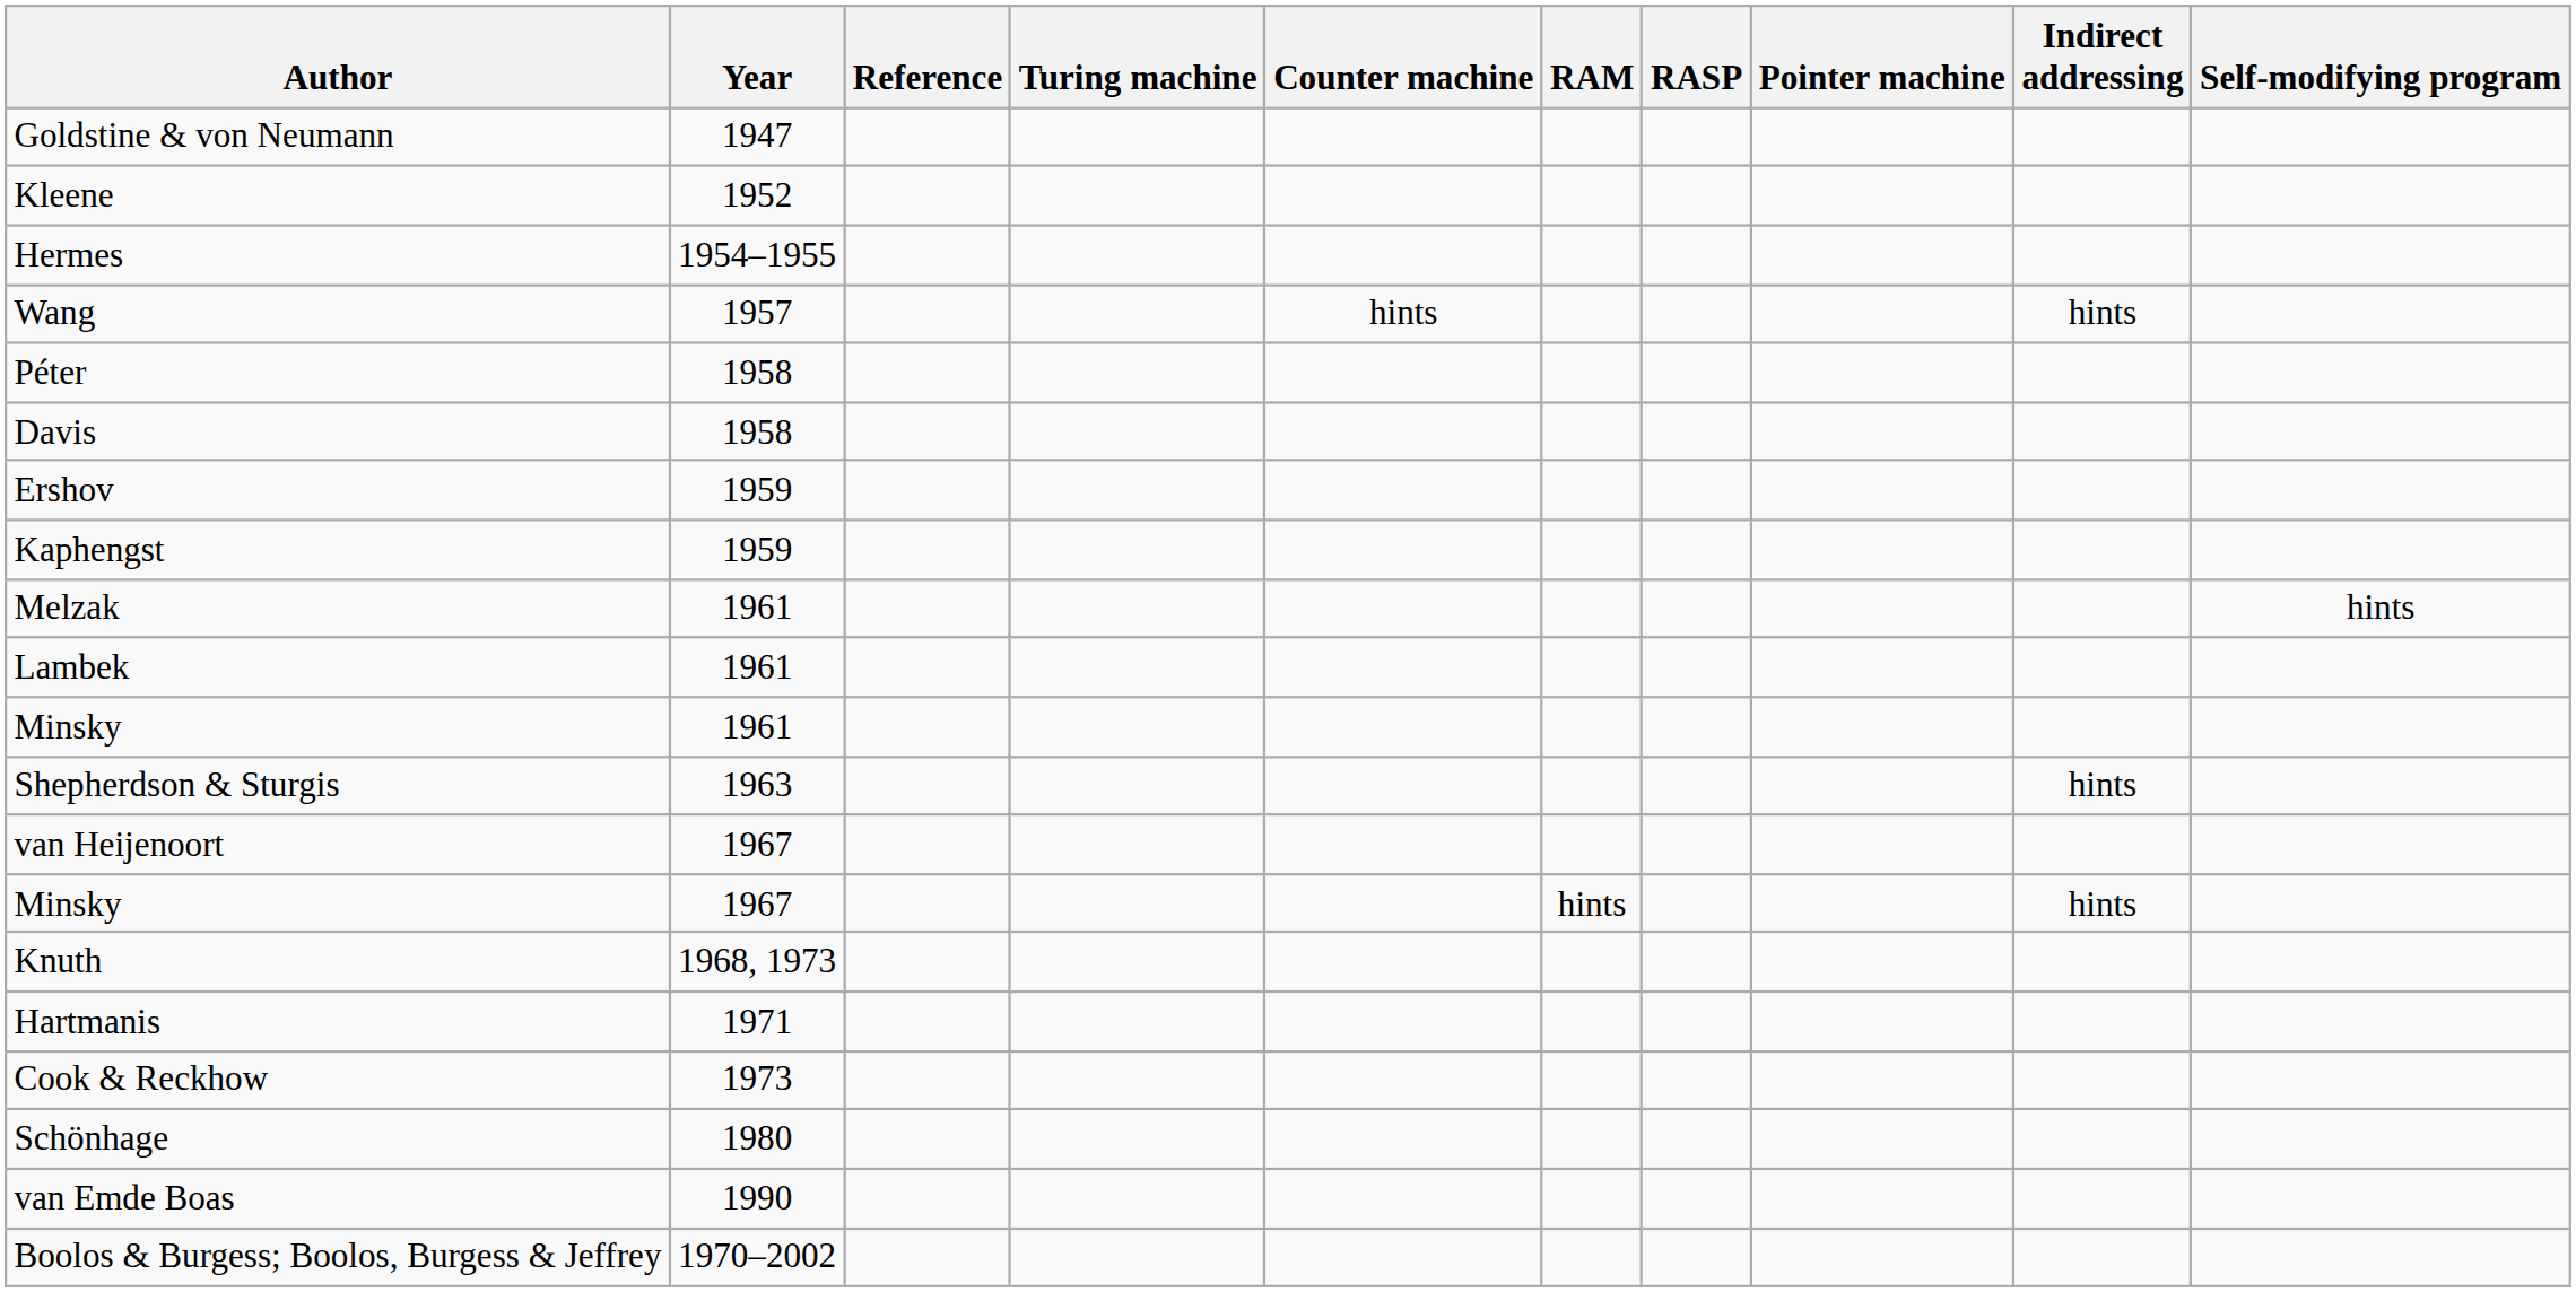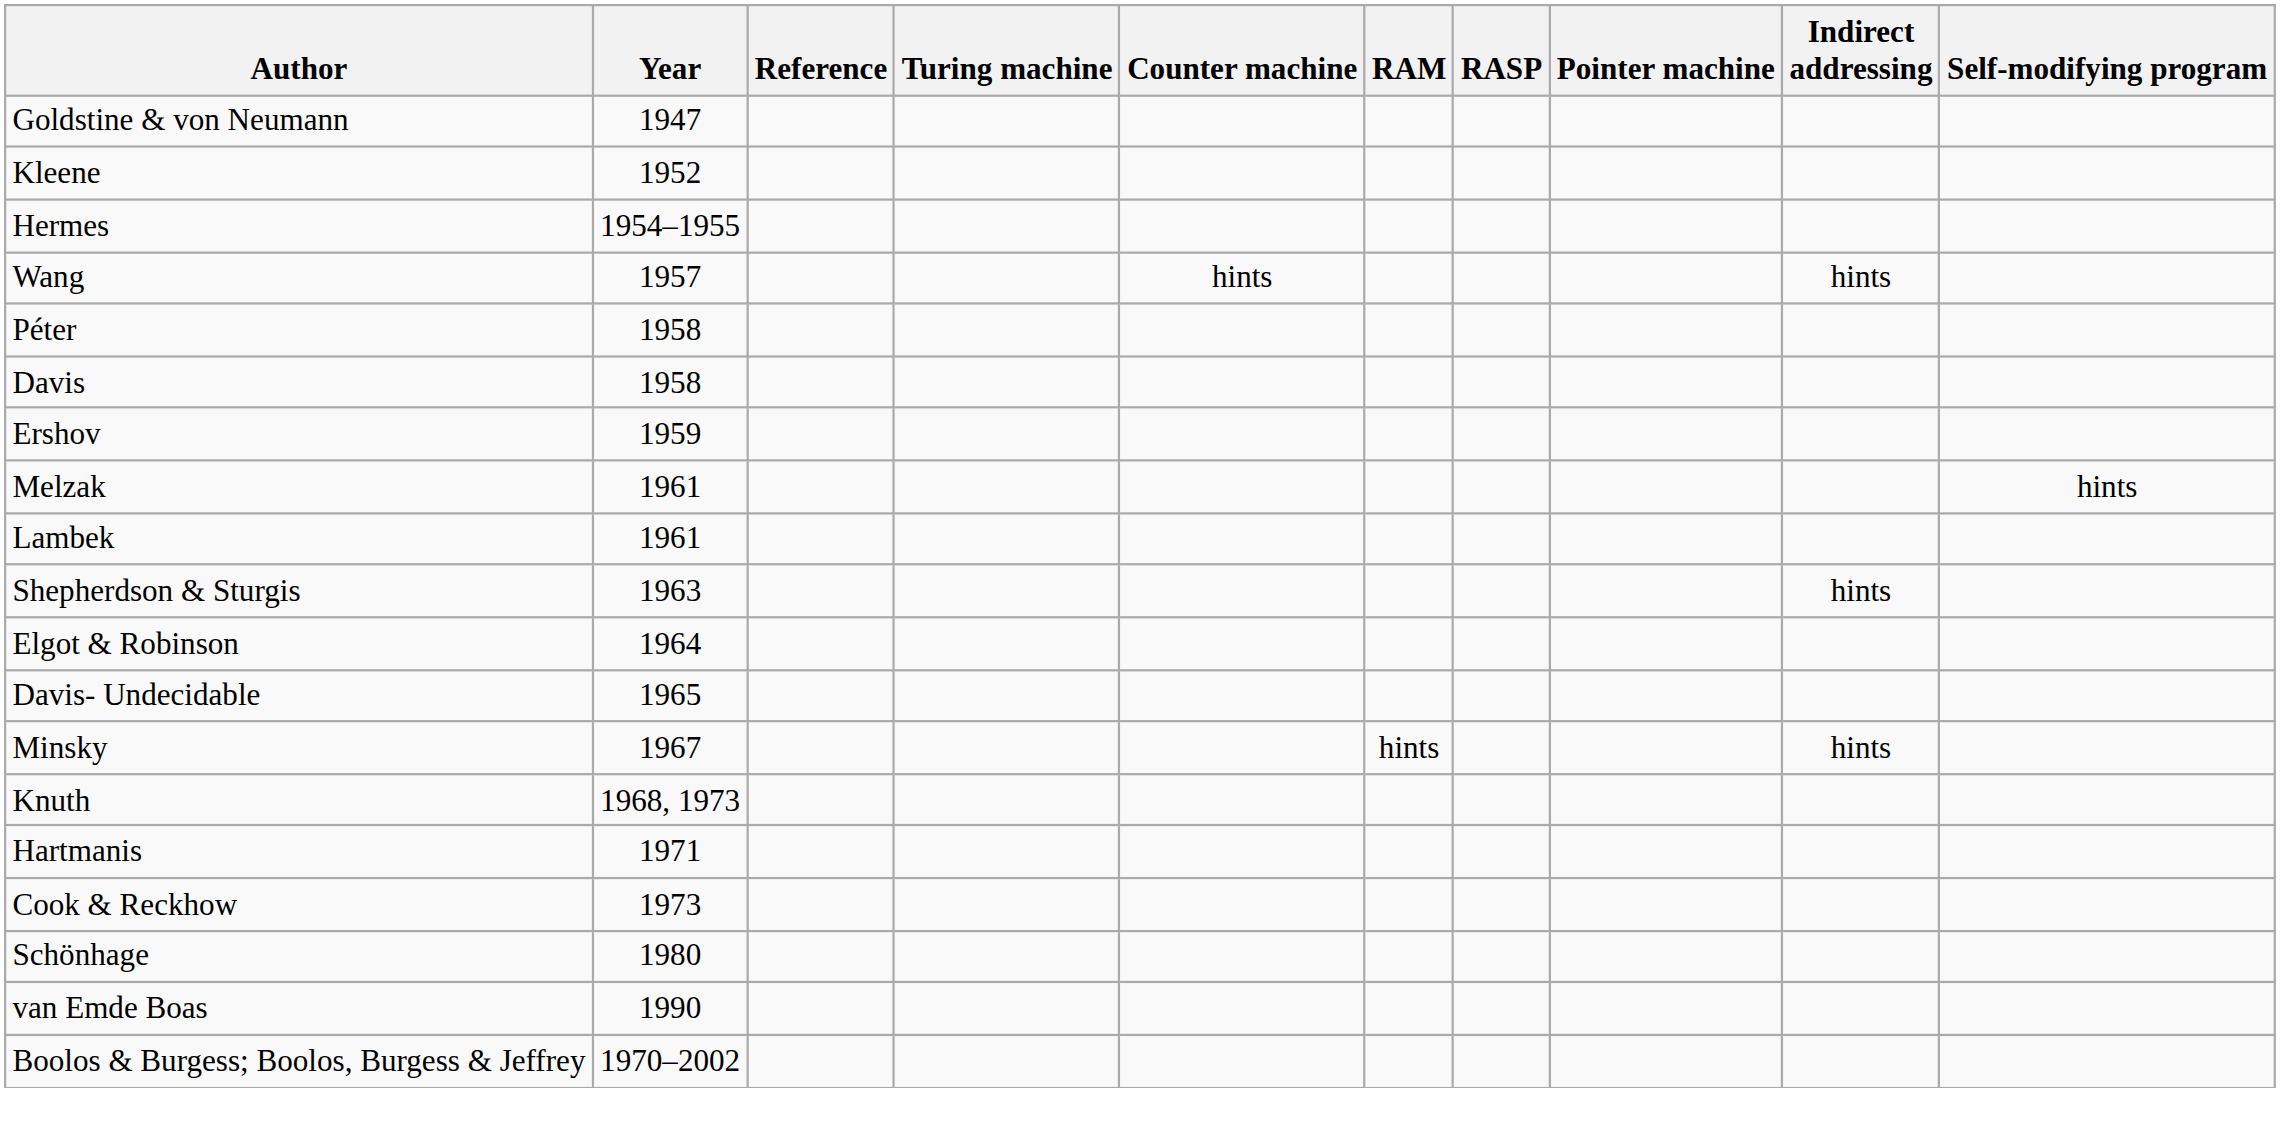- row: Kaphengst | 1959
- row: Minsky | 1961
+ row: Elgot & Robinson | 1964
+ row: Davis- Undecidable | 1965
- row: van Heijenoort | 1967
